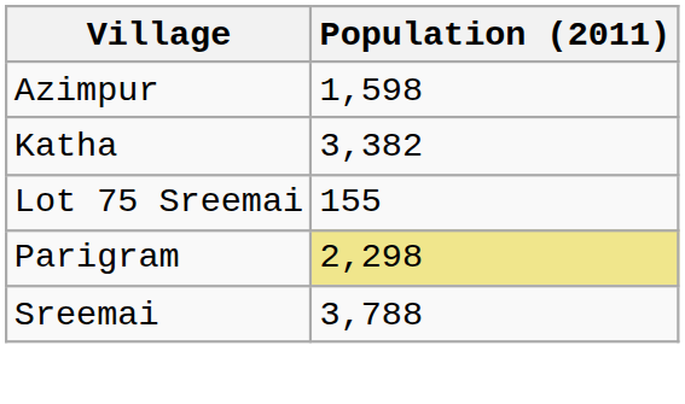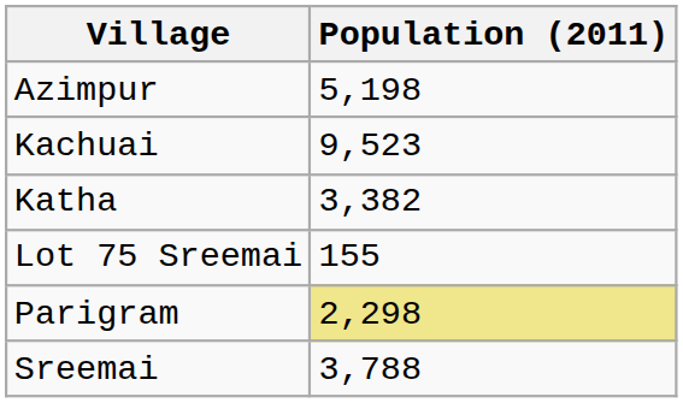Azimpur | Population (2011): 1,598 -> 5,198
+ row: Kachuai | 9,523
